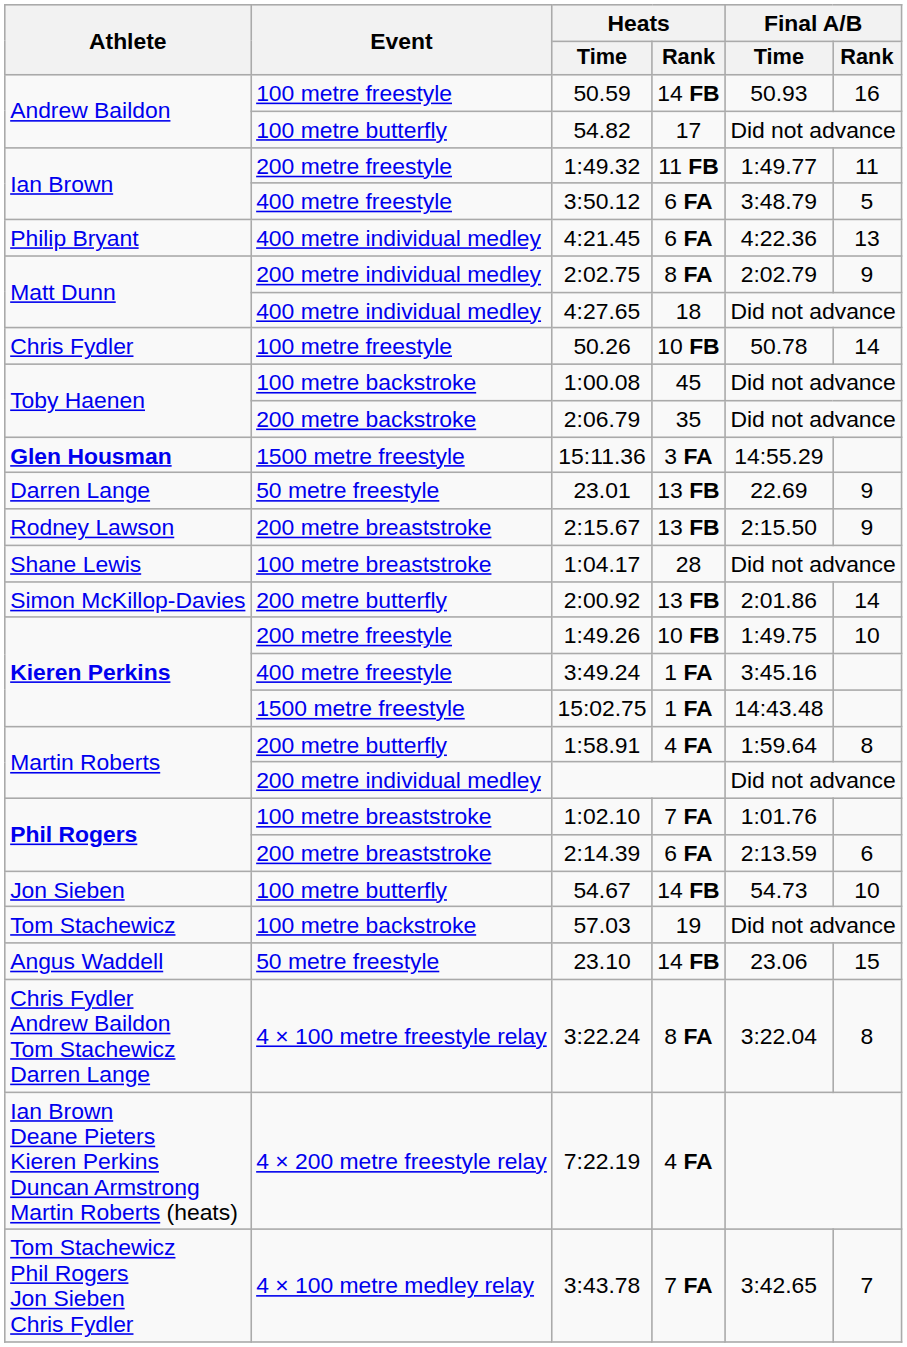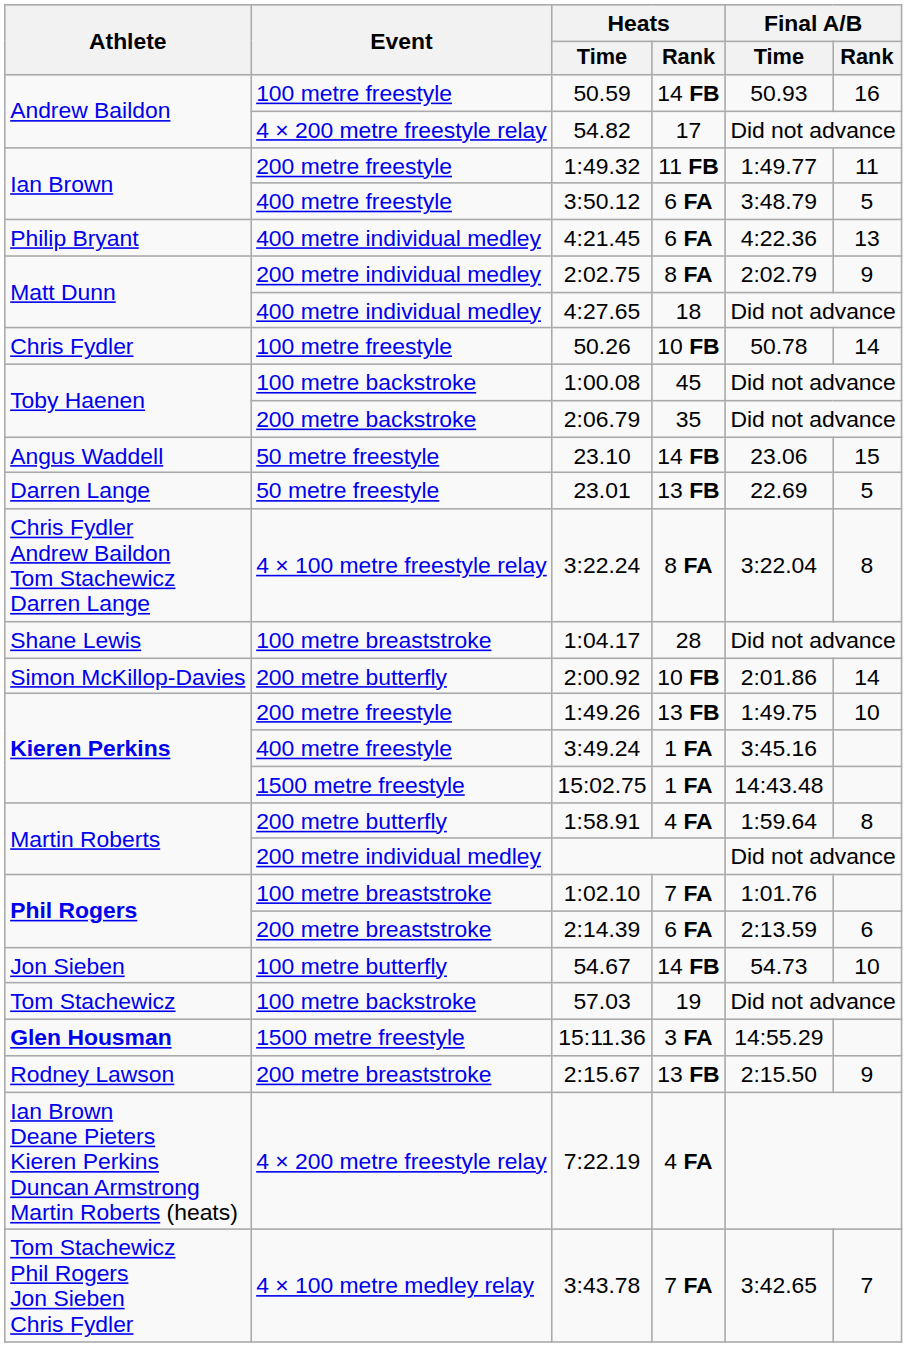54.82 | Event: 100 metre butterfly -> 4 × 200 metre freestyle relay
rows swapped: 15:11.36 <-> 23.10
23.01 | Final A/B / Rank: 9 -> 5
rows swapped: 2:15.67 <-> 3:22.24
2:00.92 | Heats / Rank: 13 FB -> 10 FB
1:49.26 | Heats / Rank: 10 FB -> 13 FB
